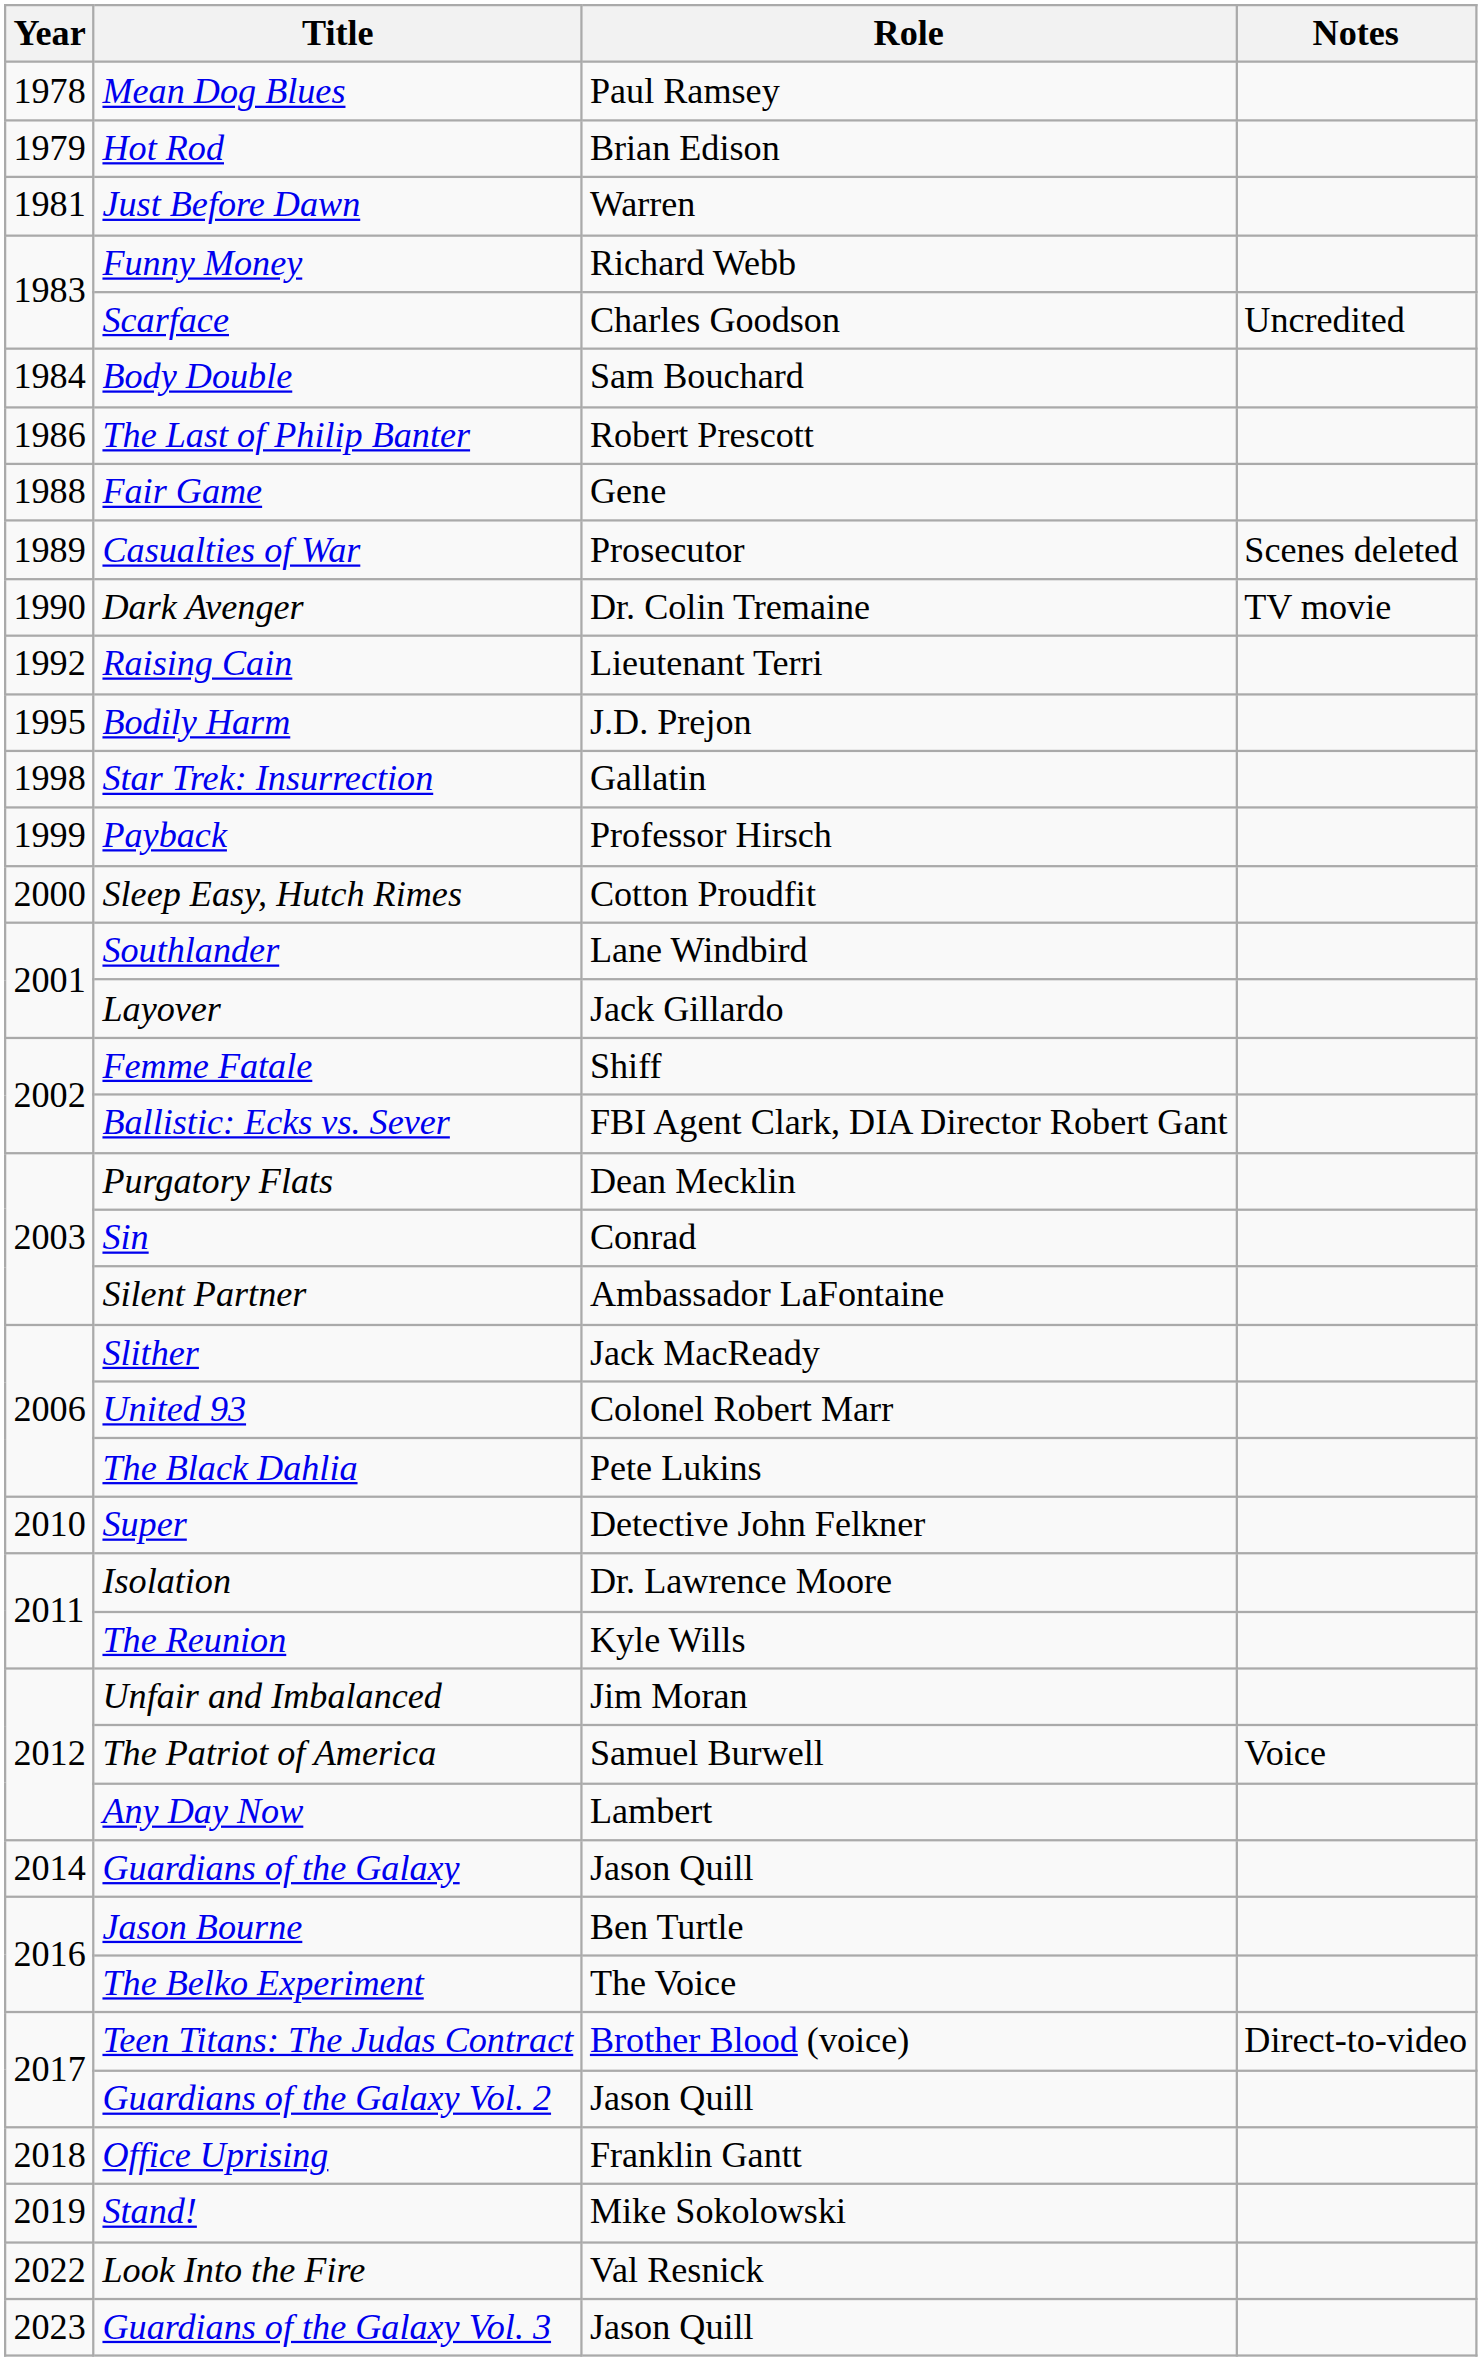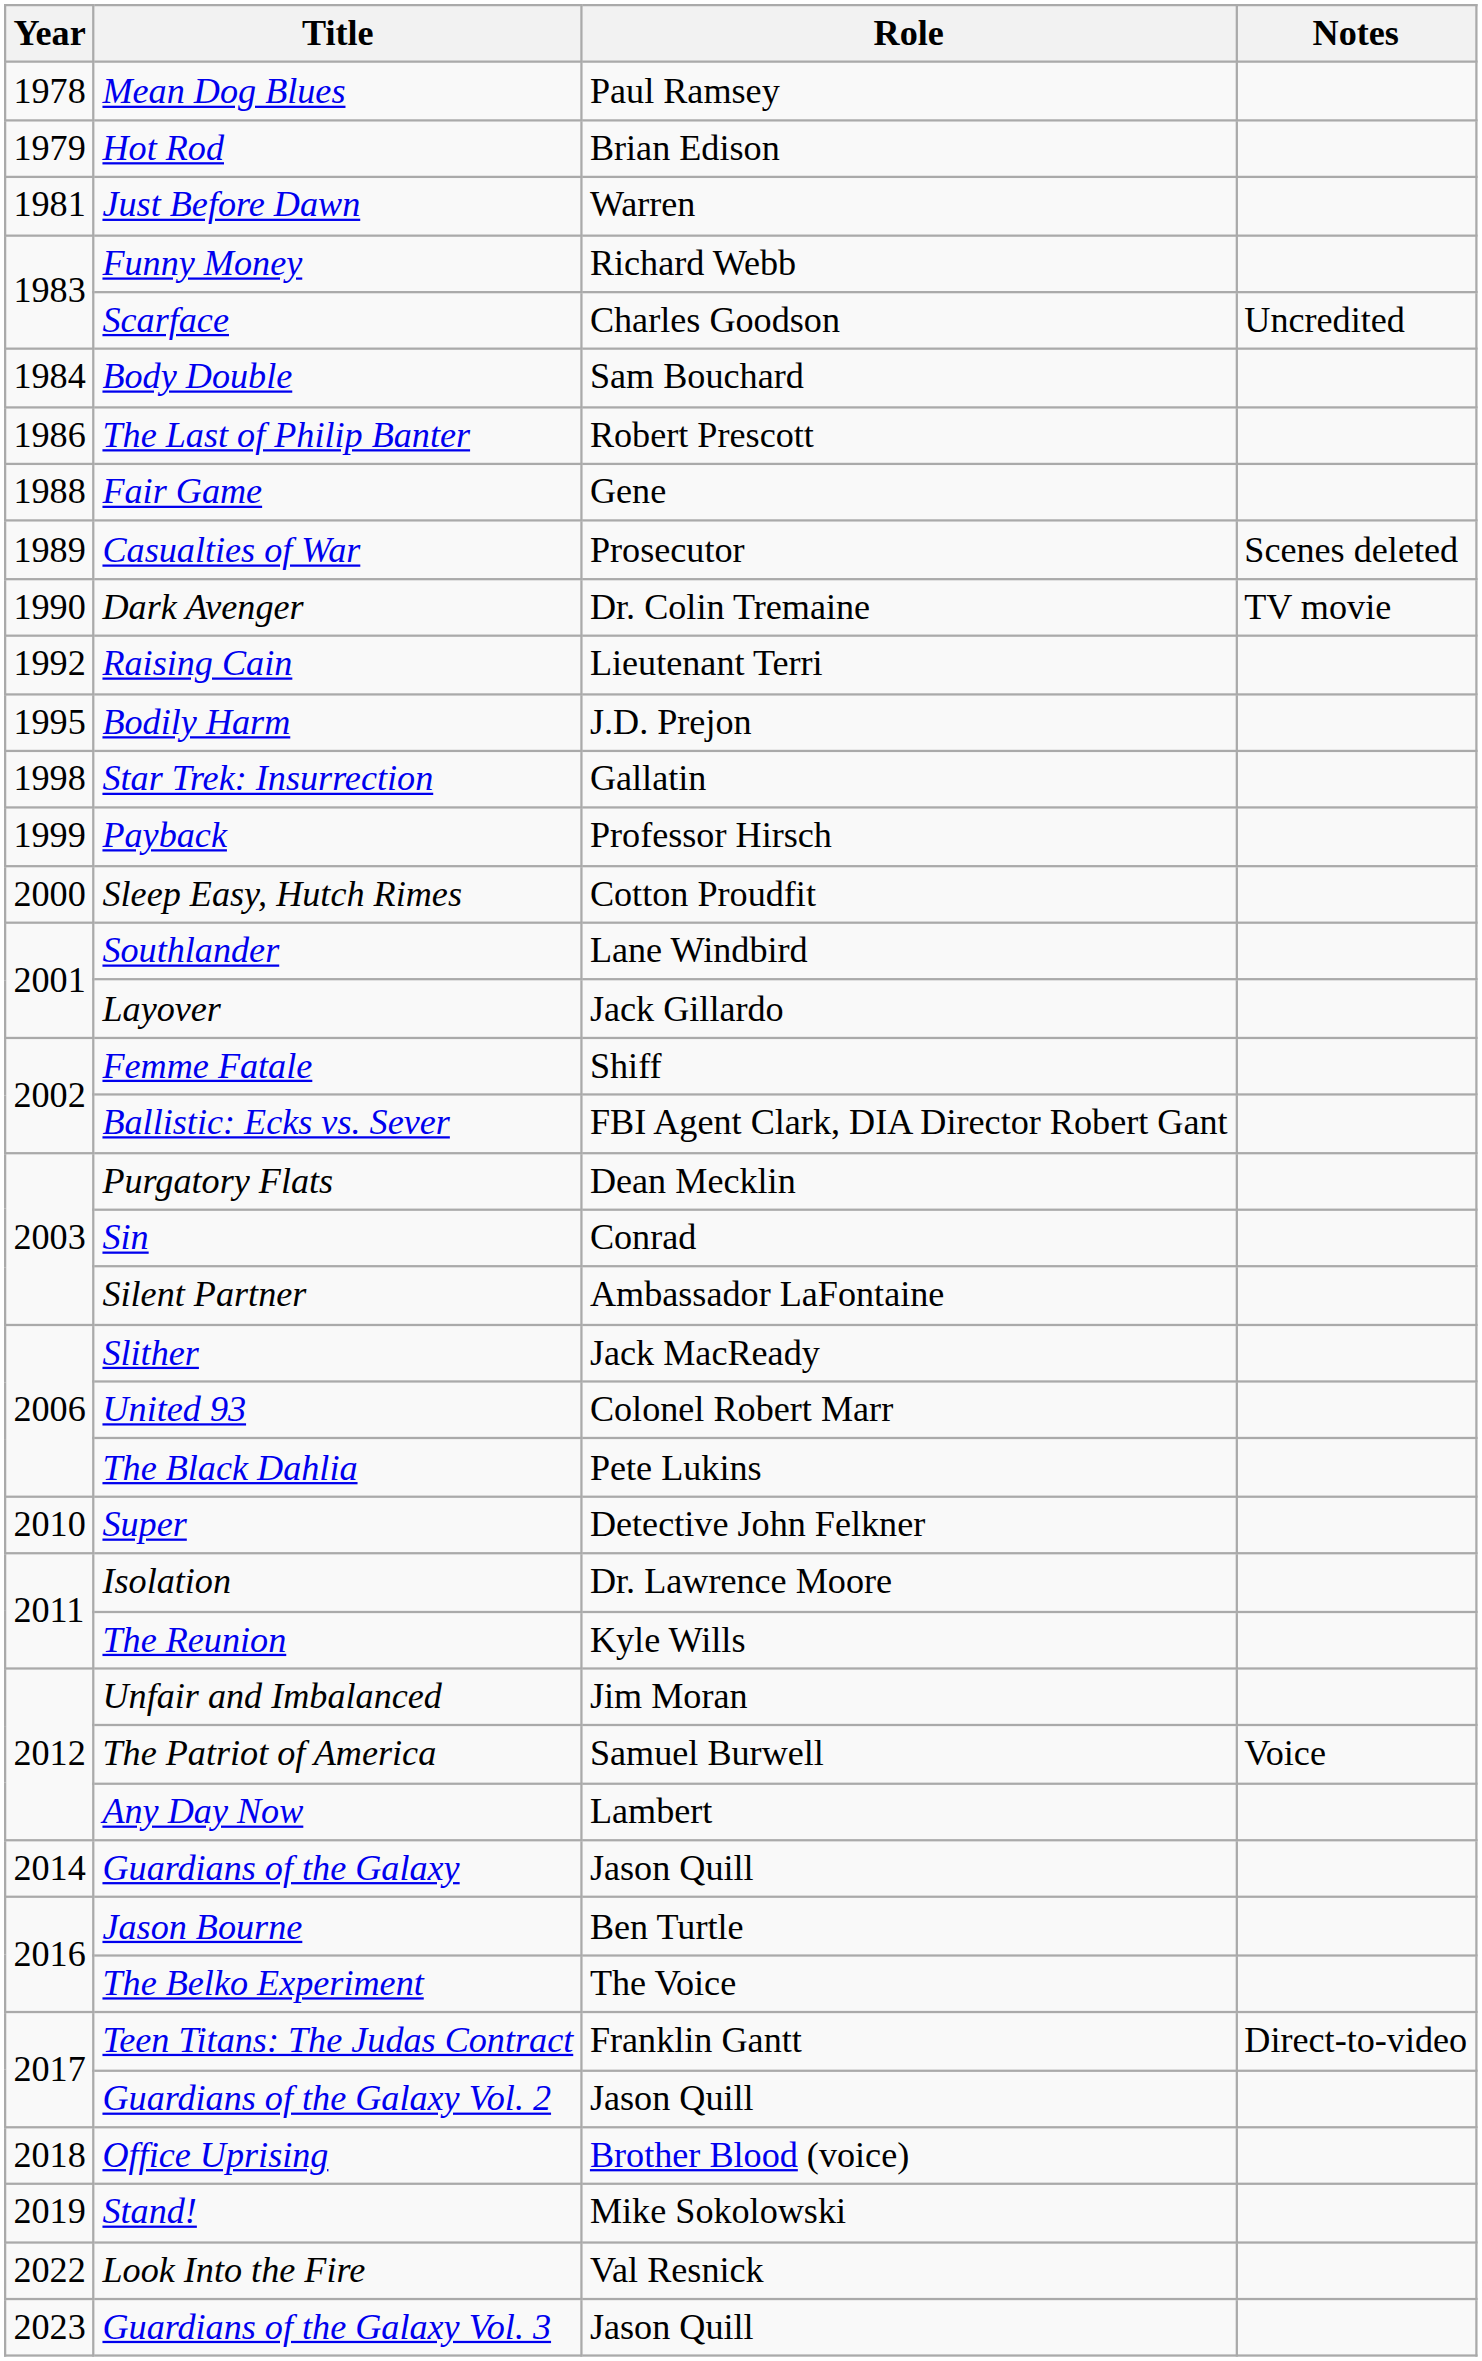Teen Titans: The Judas Contract | Role: Brother Blood (voice) -> Franklin Gantt
Office Uprising | Role: Franklin Gantt -> Brother Blood (voice)
